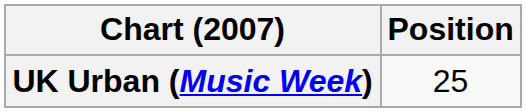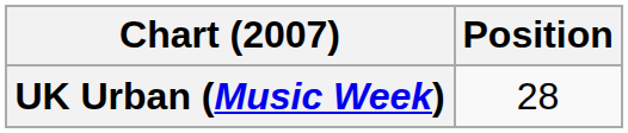UK Urban (Music Week) | Position: 25 -> 28
